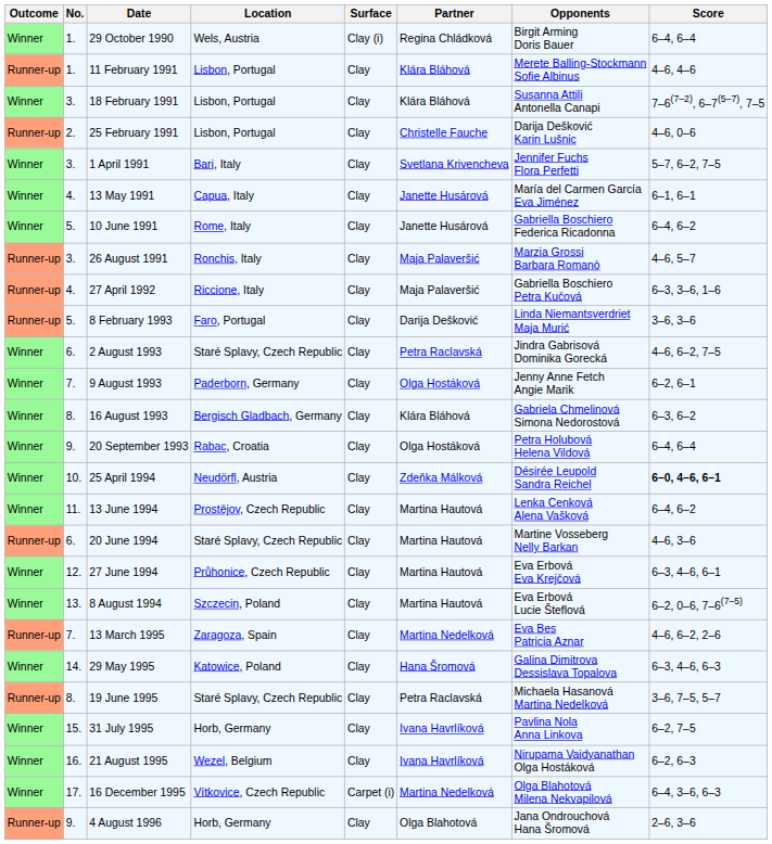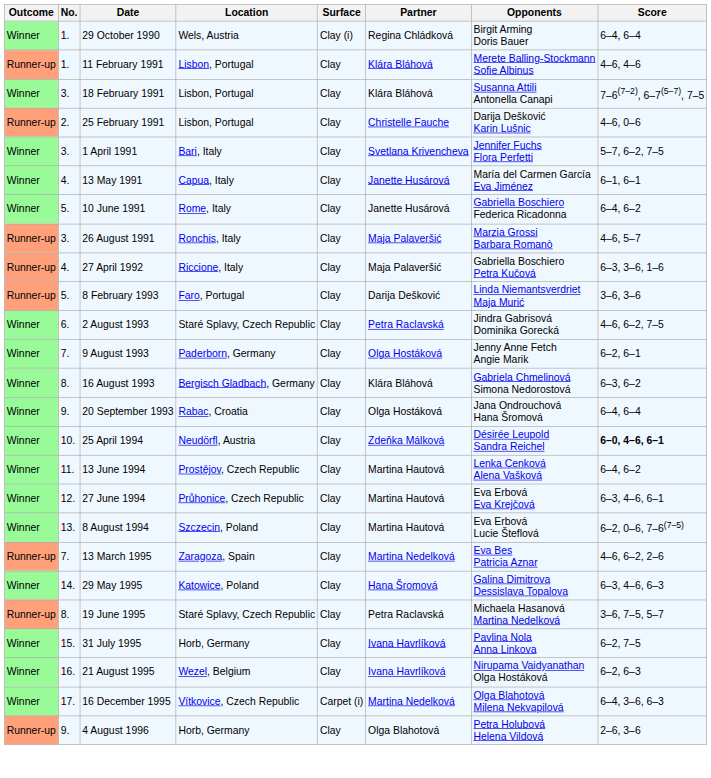20 September 1993 | Opponents: Petra Holubová Helena Vildová -> Jana Ondrouchová Hana Šromová
- row: Runner-up | 6. | 20 June 1994 | Staré Splavy, Czech Republic | Clay | Martina Hautová | Martine Vosseberg Nelly Barkan | 4–6, 3–6
4 August 1996 | Opponents: Jana Ondrouchová Hana Šromová -> Petra Holubová Helena Vildová
